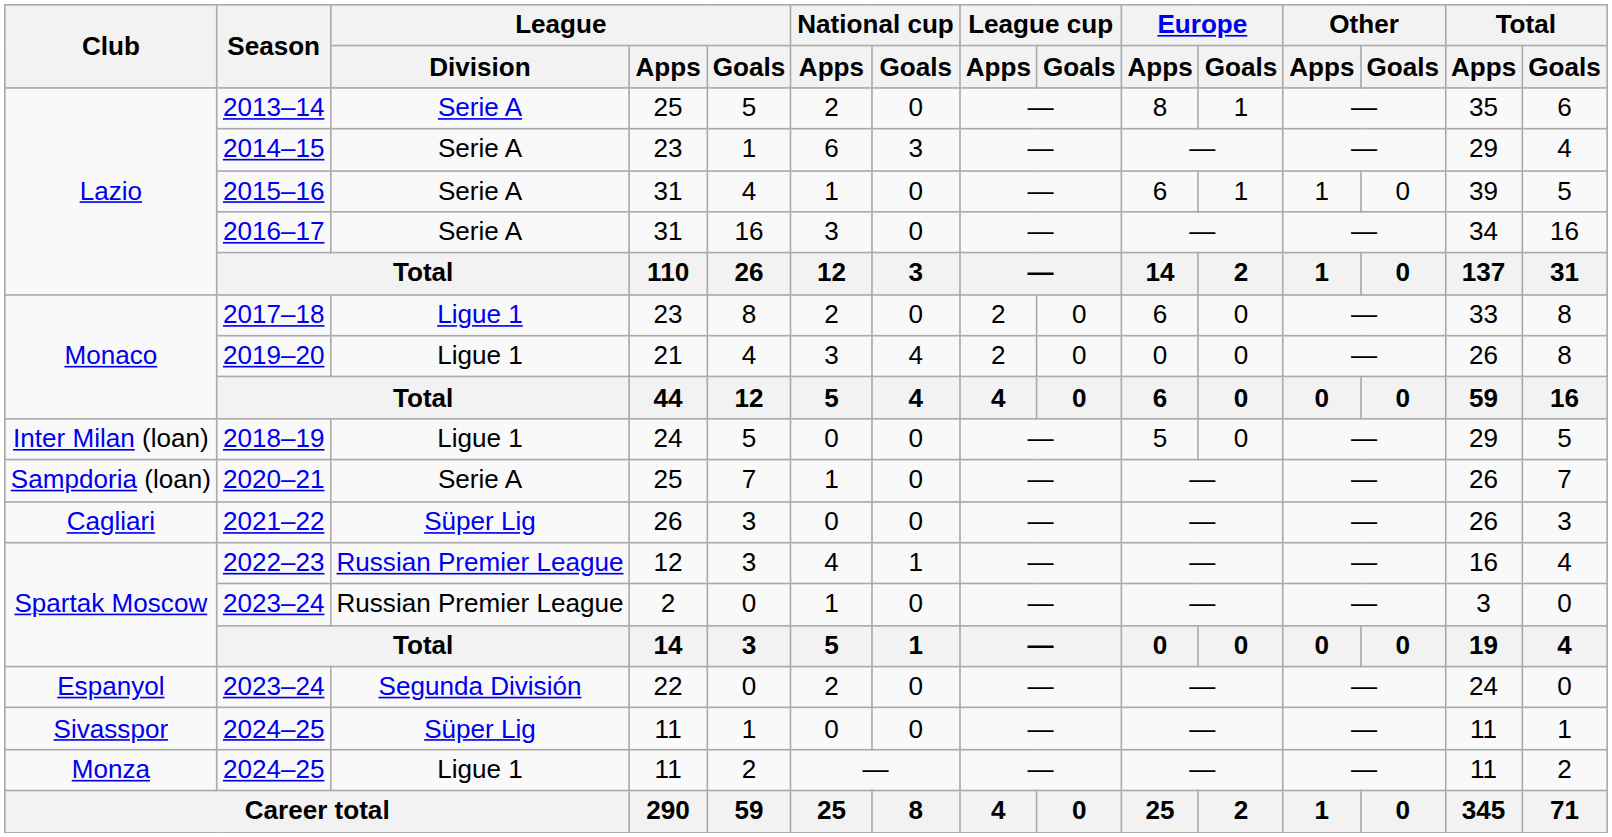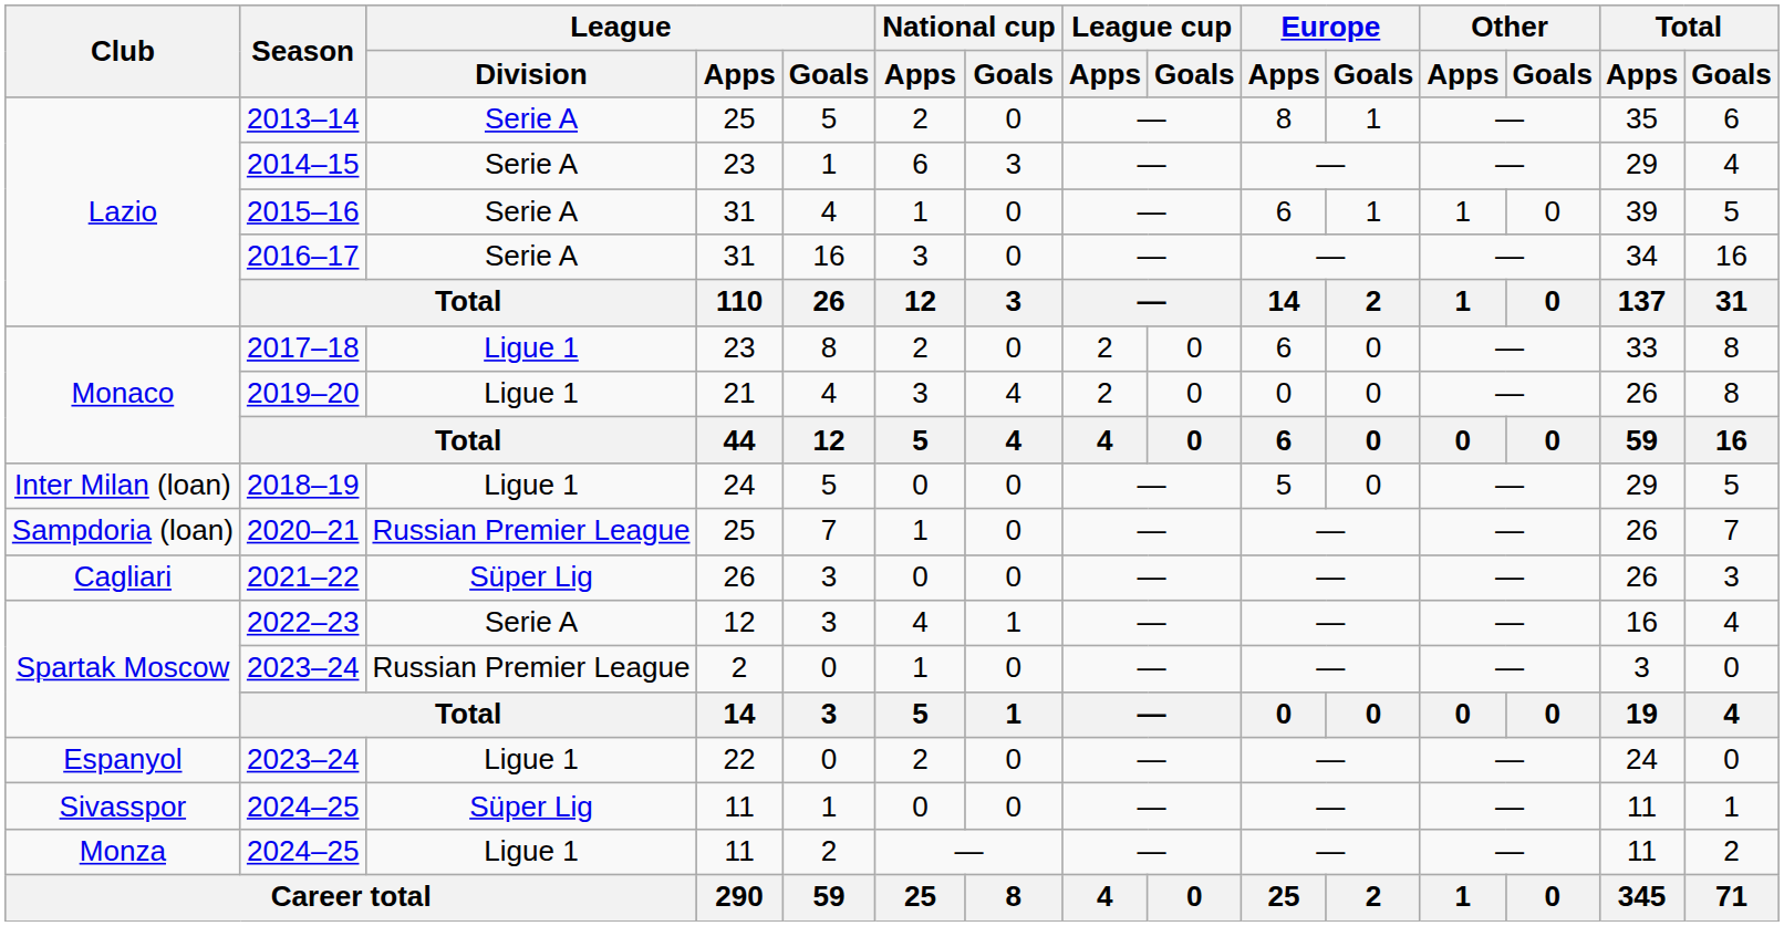2020–21 | League / Division: Serie A -> Russian Premier League
2022–23 | League / Division: Russian Premier League -> Serie A
Espanyol / 2023–24 | League / Division: Segunda División -> Ligue 1
